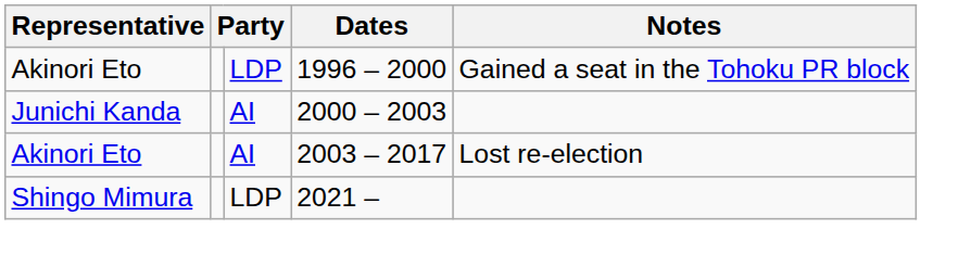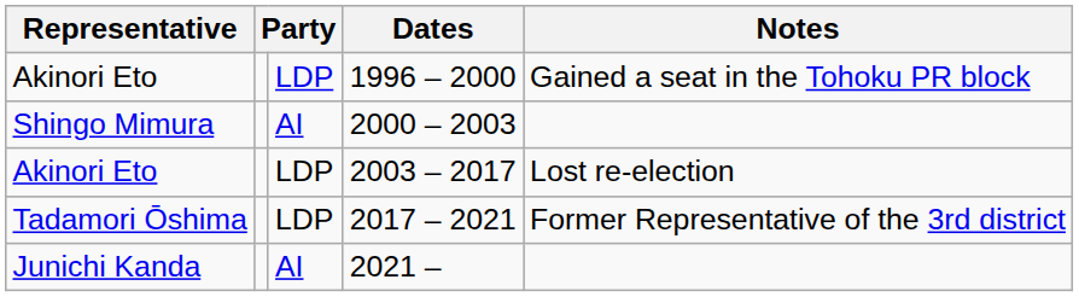2000 – 2003 | Representative: Junichi Kanda -> Shingo Mimura
2003 – 2017 | column 3: AI -> LDP
+ row: Tadamori Ōshima | LDP | 2017 – 2021 | Former Representative of the 3rd district
2021 – | Representative: Shingo Mimura -> Junichi Kanda
2021 – | column 3: LDP -> AI
